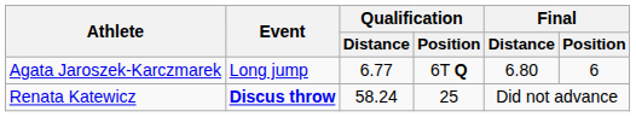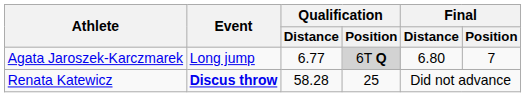Agata Jaroszek-Karczmarek | Qualification / Position: no background -> lightgrey background
Agata Jaroszek-Karczmarek | Final / Position: 6 -> 7
Renata Katewicz | Qualification / Distance: 58.24 -> 58.28
